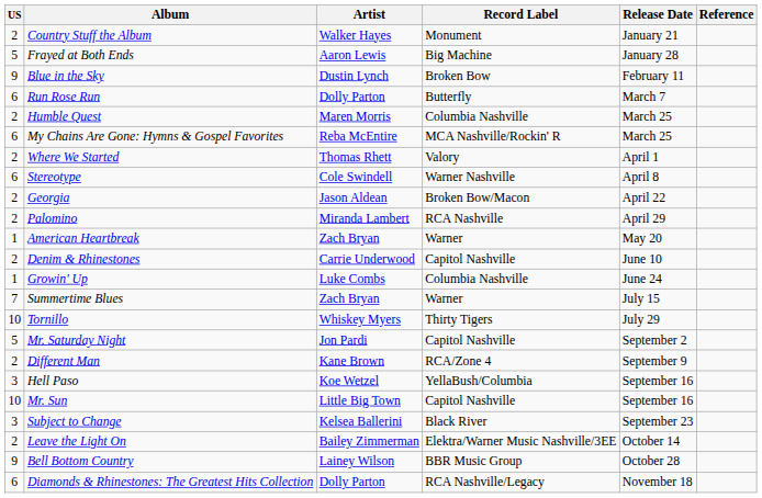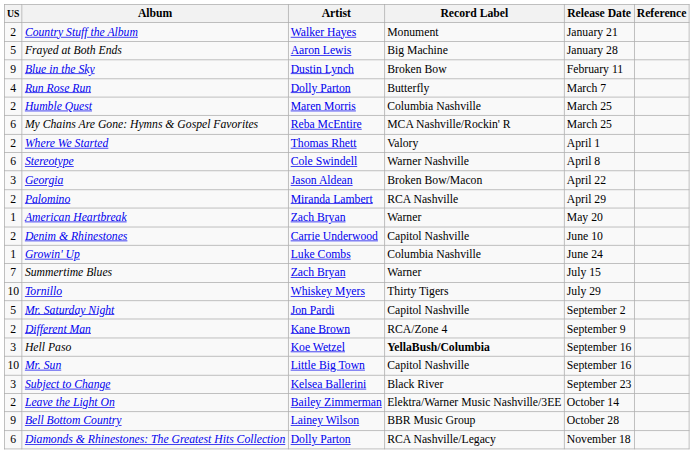Run Rose Run | US: 6 -> 4
Georgia | US: 2 -> 3
Hell Paso | Record Label: normal -> bold
